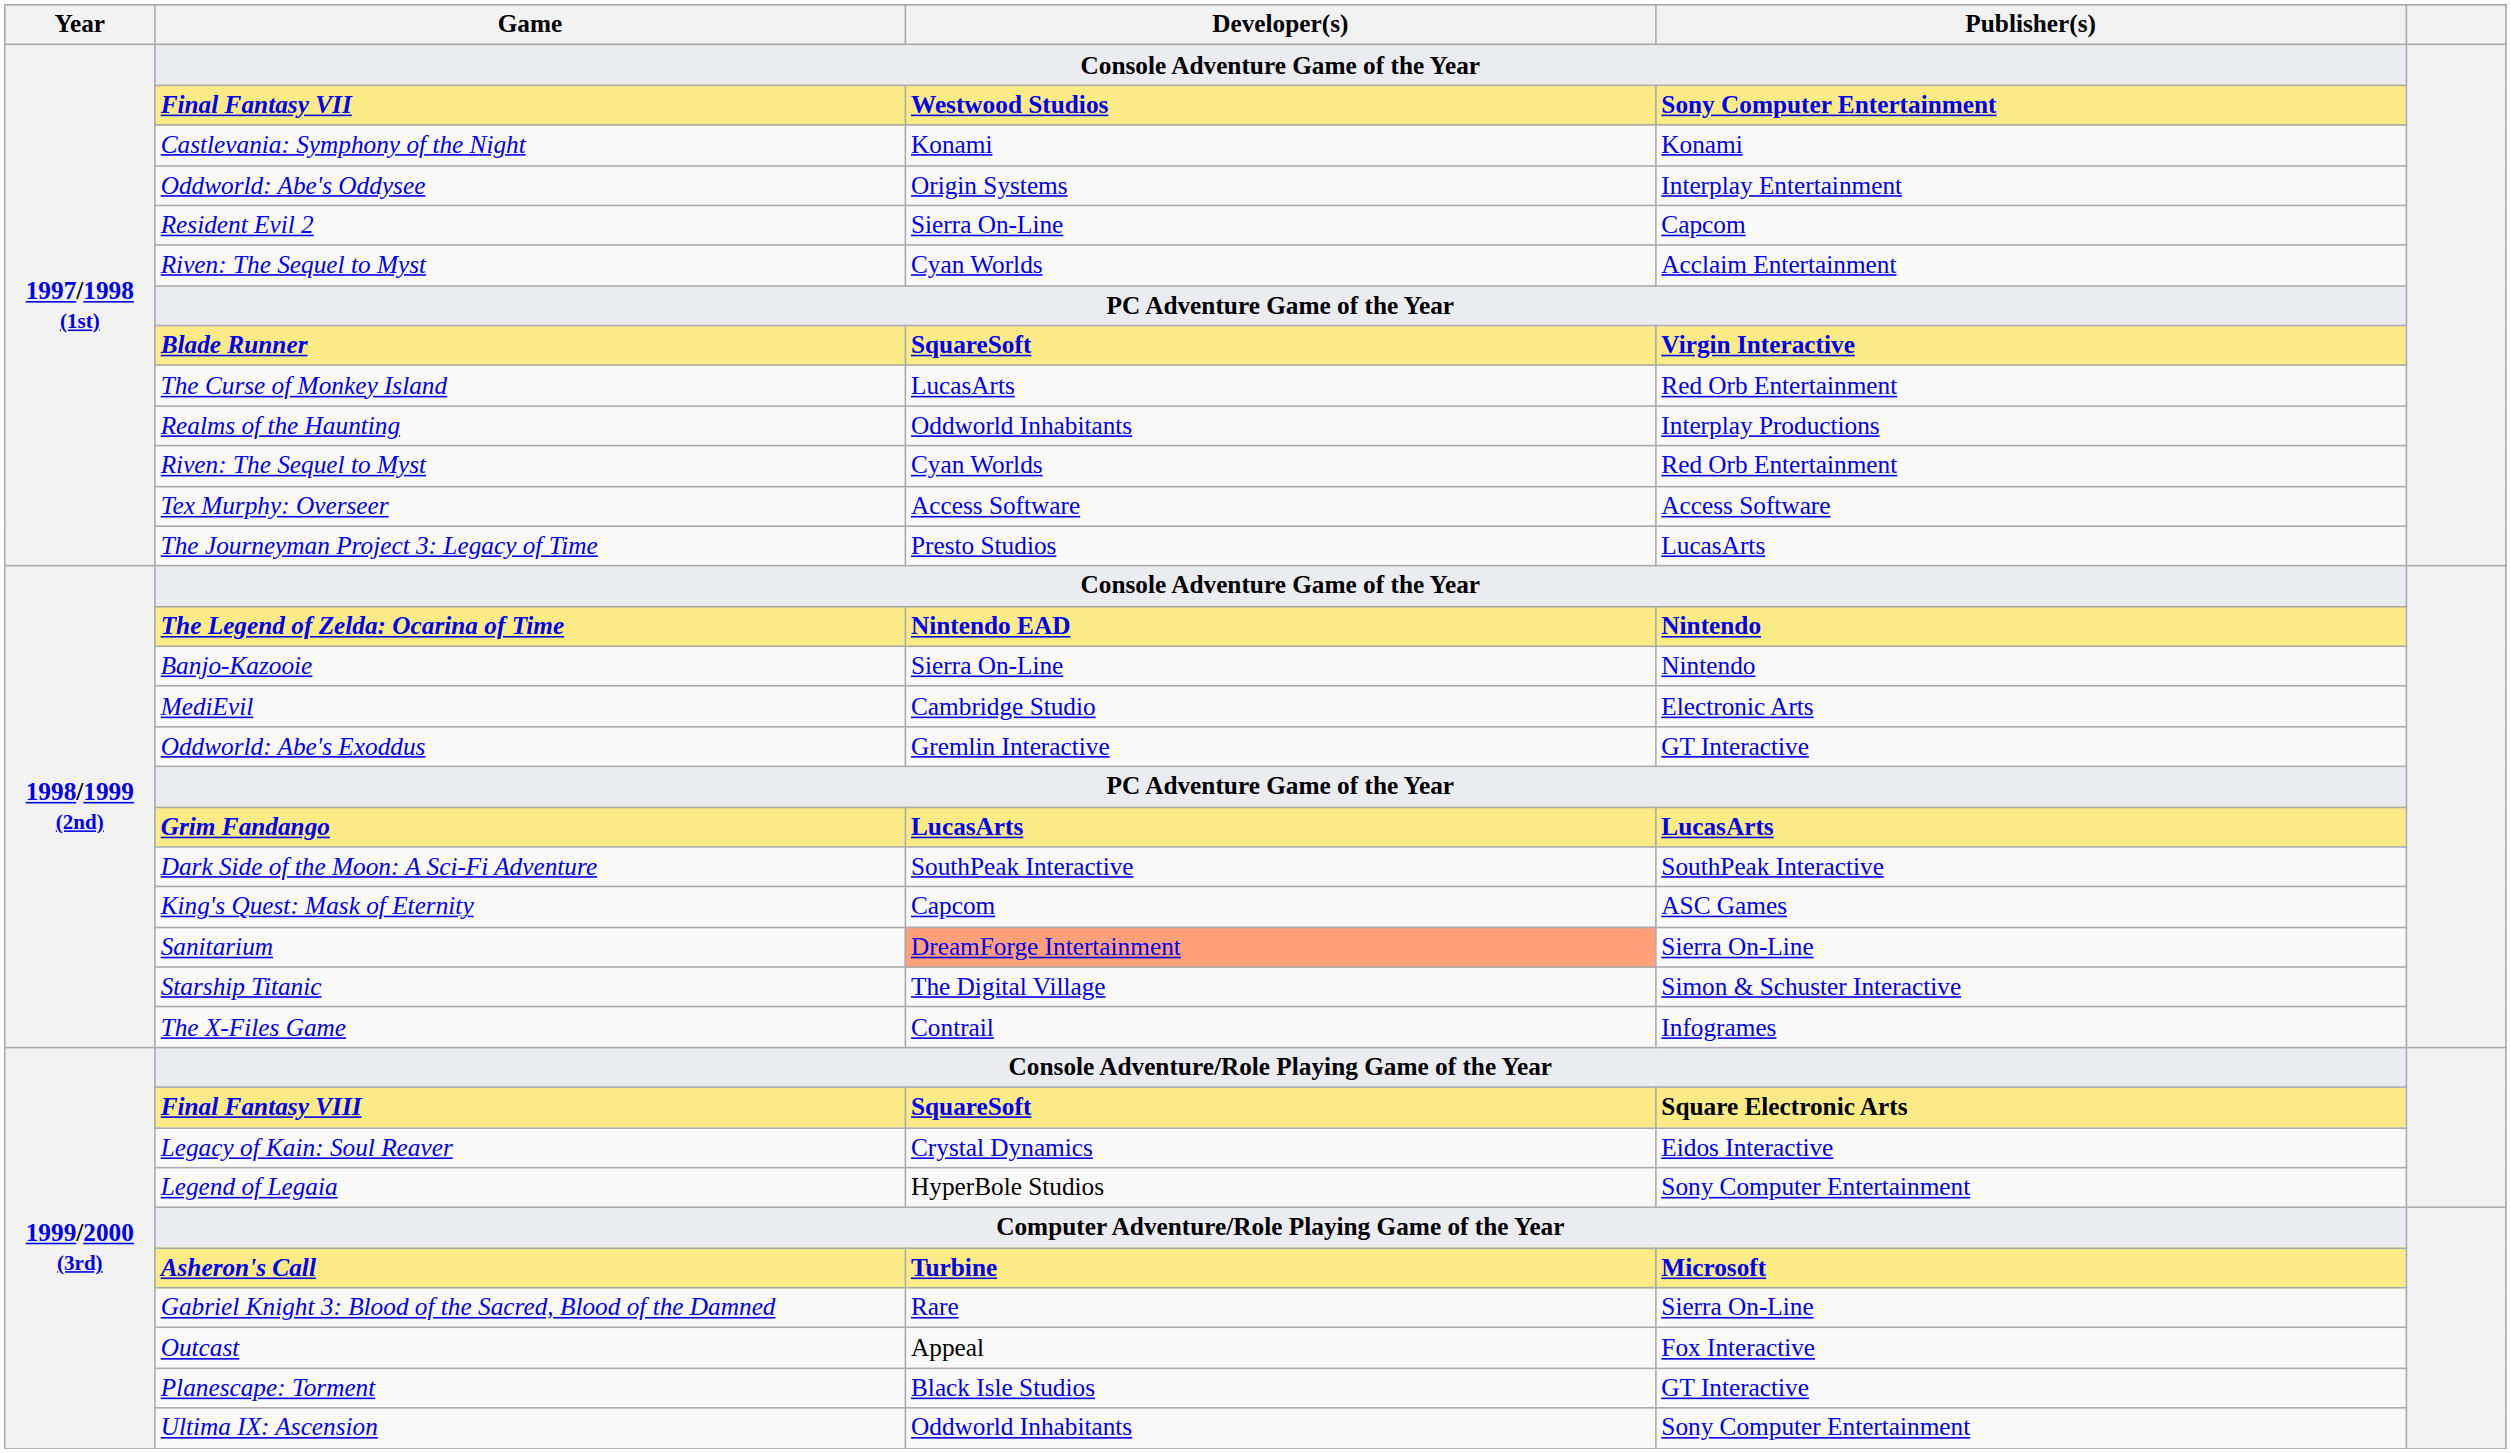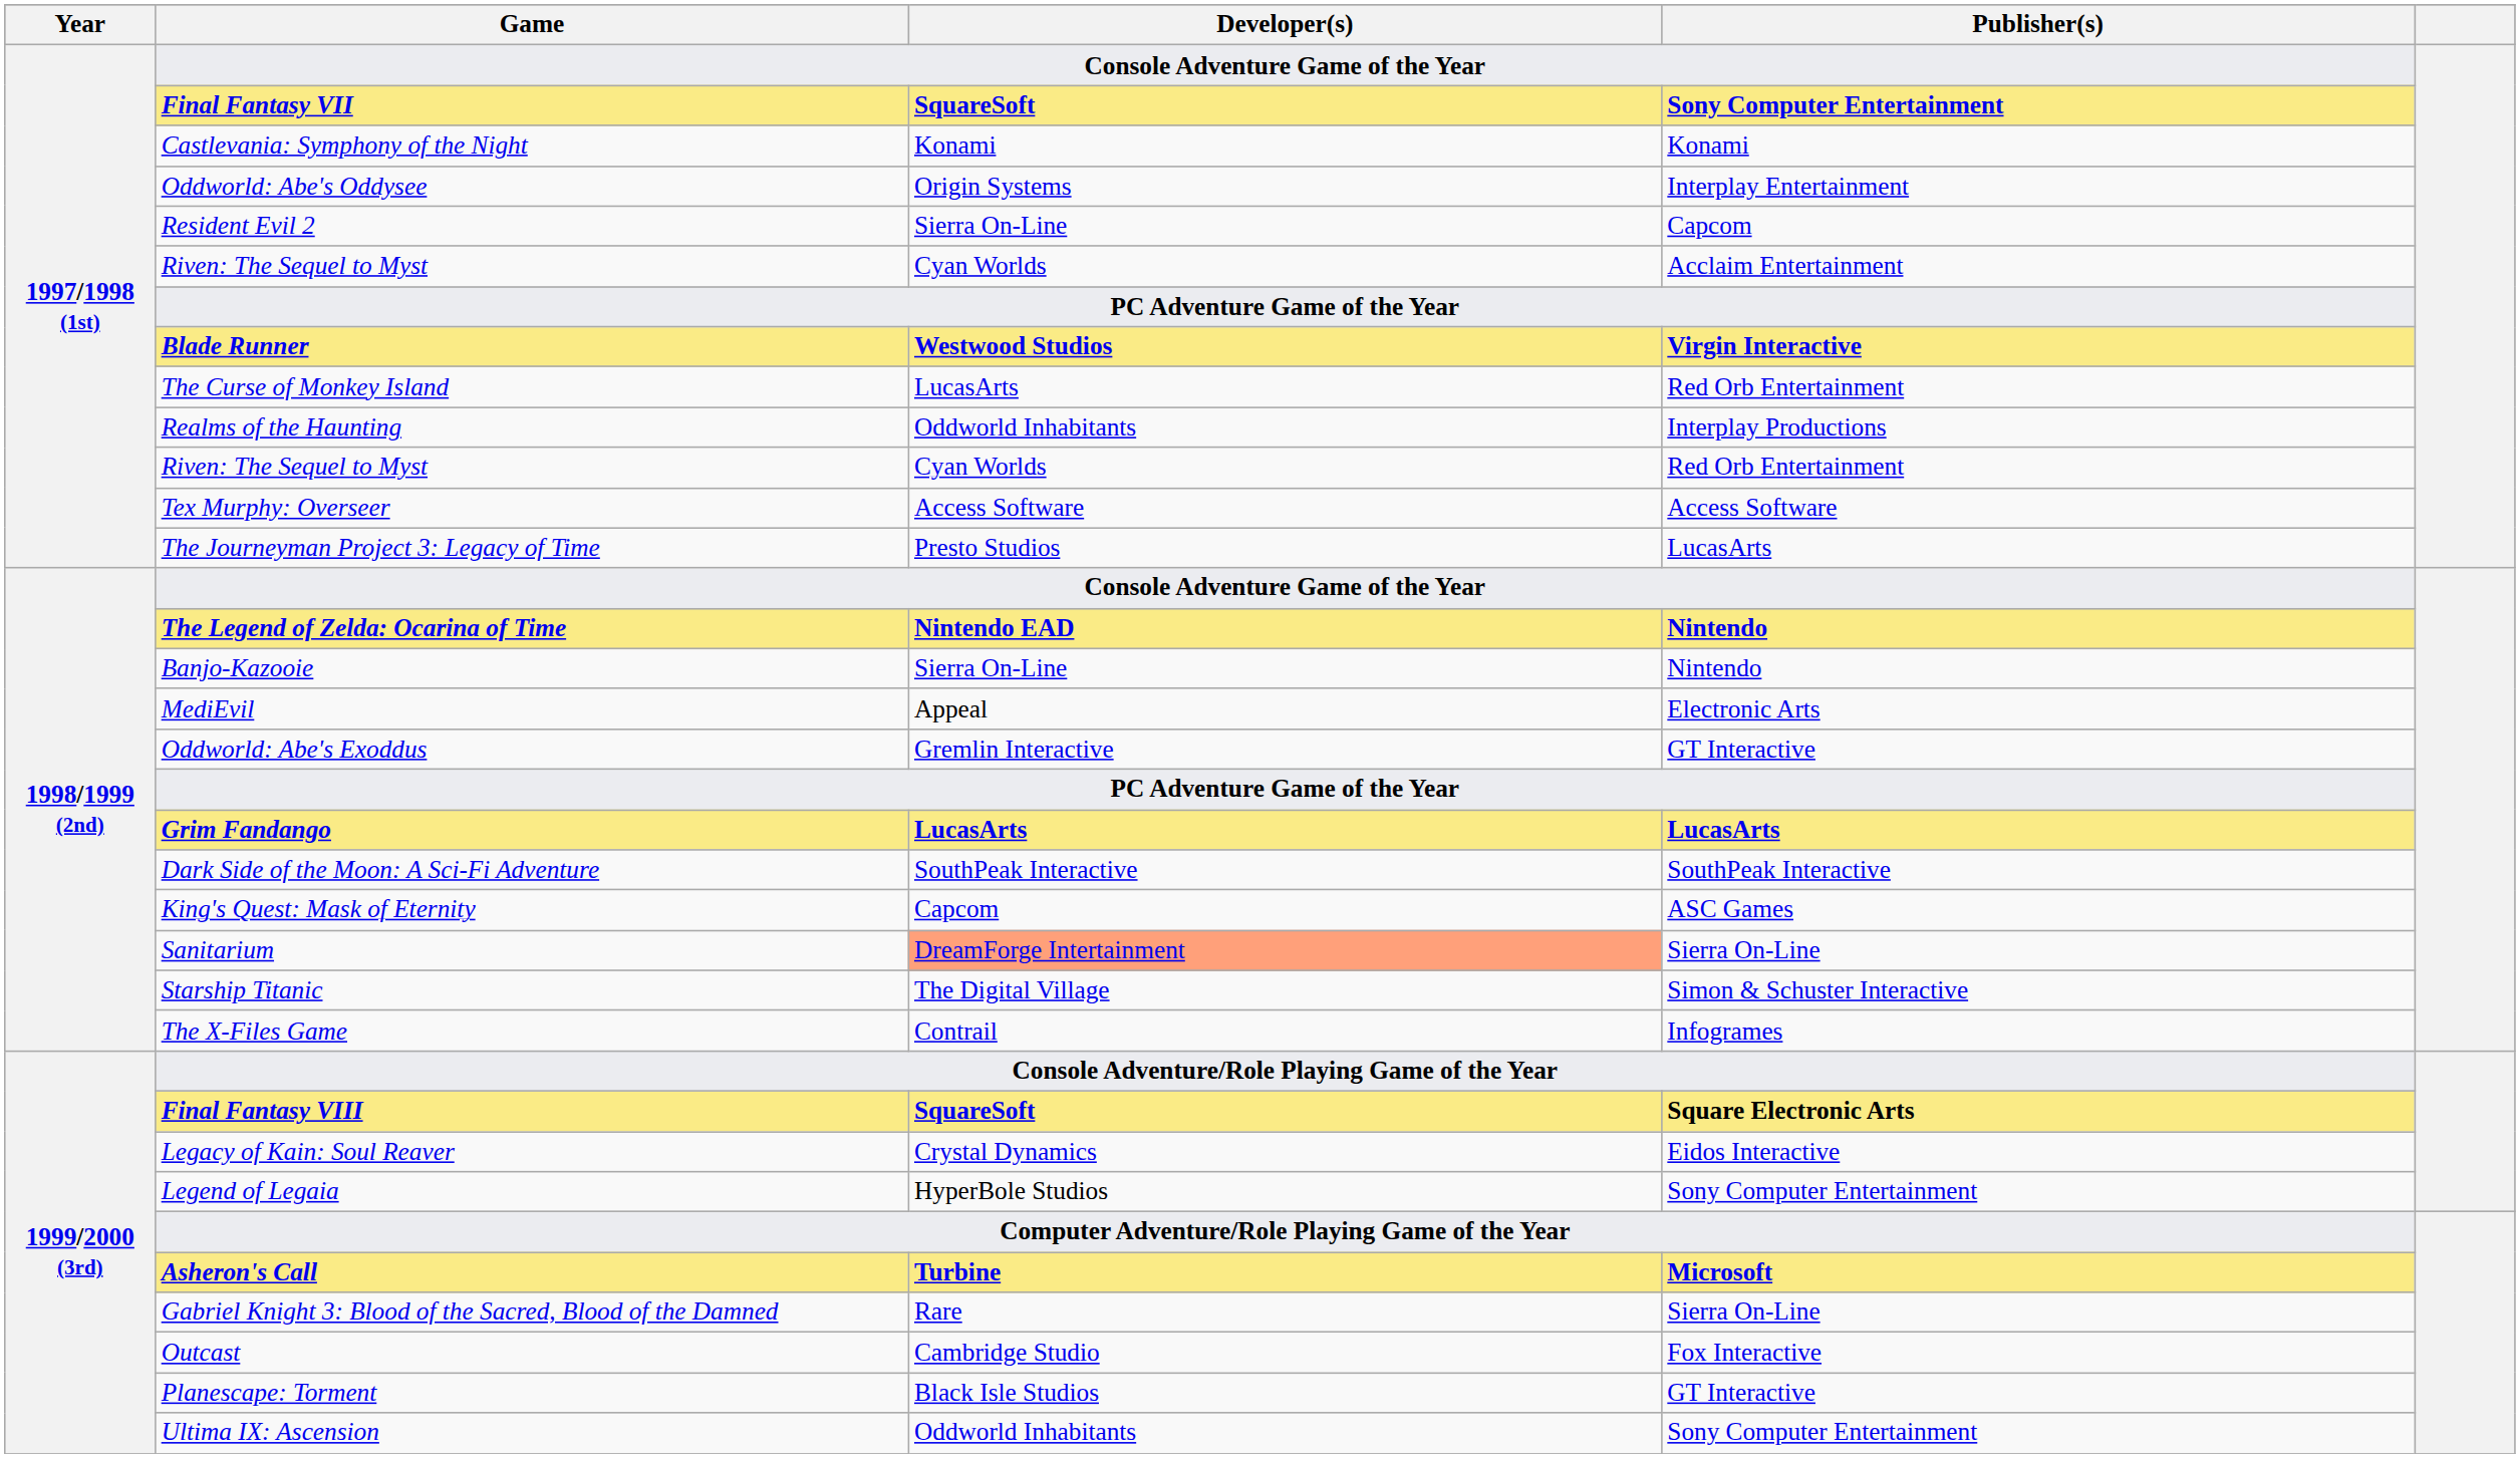Final Fantasy VII | Developer(s): Westwood Studios -> SquareSoft
Blade Runner | Developer(s): SquareSoft -> Westwood Studios
MediEvil | Developer(s): Cambridge Studio -> Appeal
Outcast | Developer(s): Appeal -> Cambridge Studio
